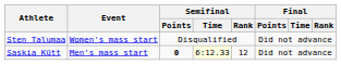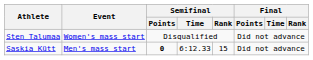Saskia Kütt | Semifinal / Time: lightyellow background -> no background
Saskia Kütt | Semifinal / Rank: 12 -> 15
